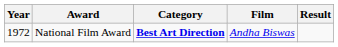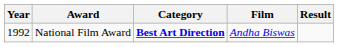National Film Award | Year: 1972 -> 1992
